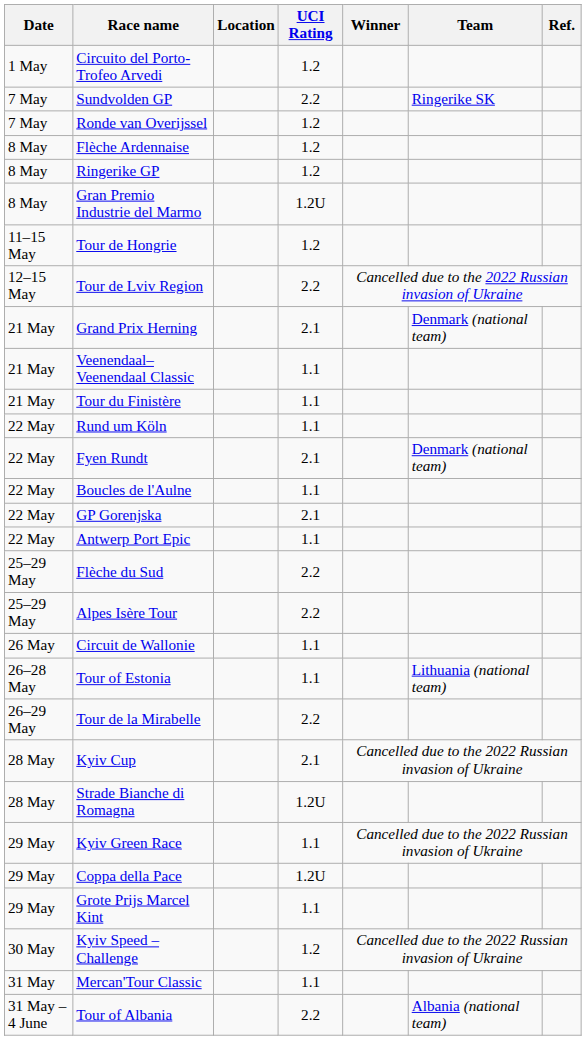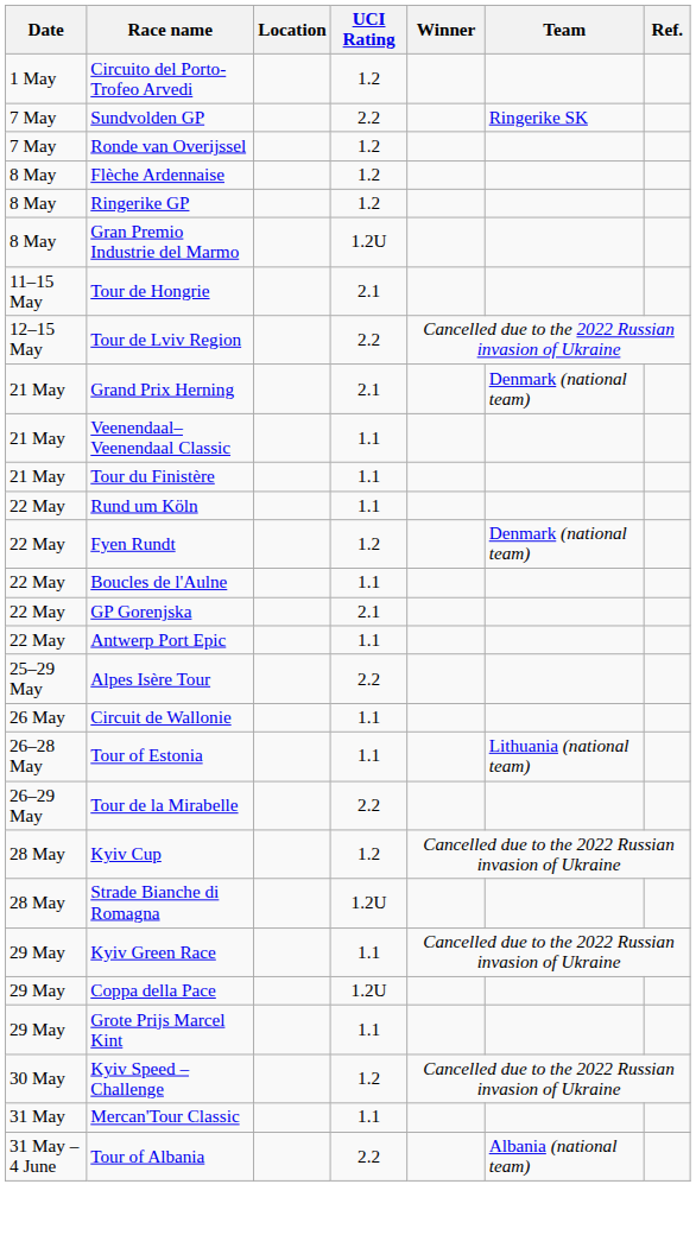Tour de Hongrie | UCI Rating: 1.2 -> 2.1
Fyen Rundt | UCI Rating: 2.1 -> 1.2
- row: 25–29 May | Flèche du Sud | 2.2
Kyiv Cup | UCI Rating: 2.1 -> 1.2
